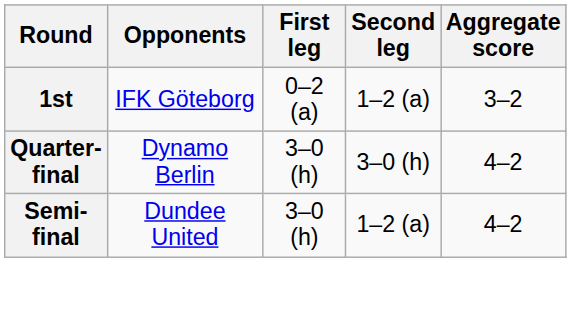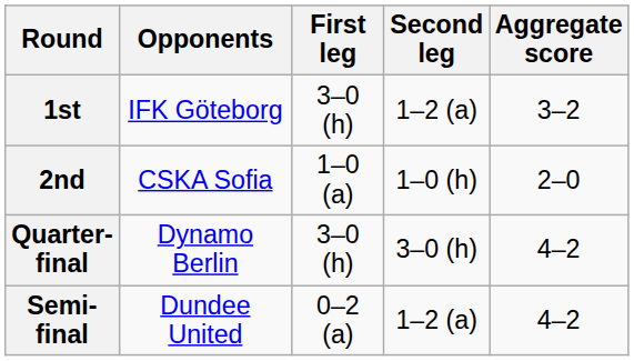1st | First leg: 0–2 (a) -> 3–0 (h)
+ row: 2nd | CSKA Sofia | 1–0 (a) | 1–0 (h) | 2–0
Semi-final | First leg: 3–0 (h) -> 0–2 (a)
